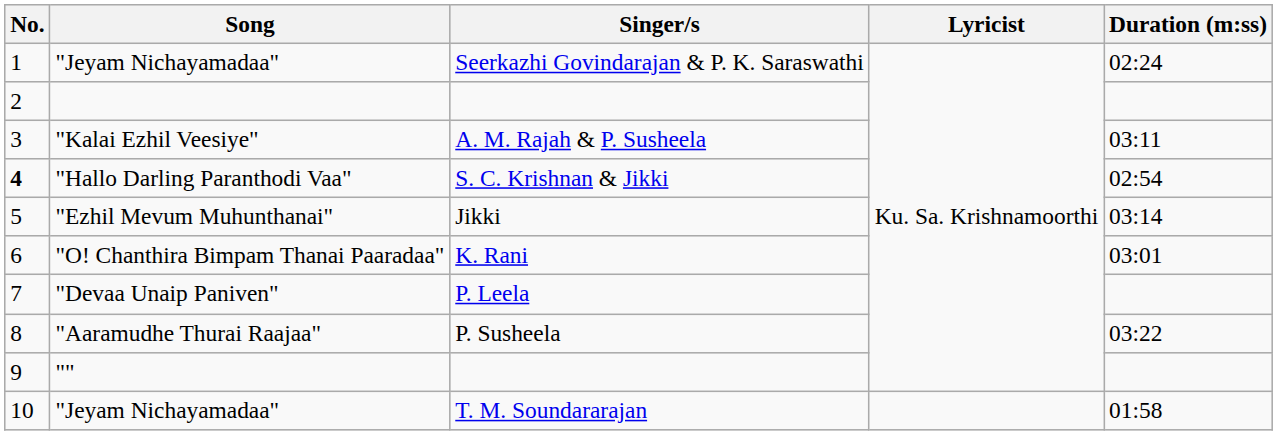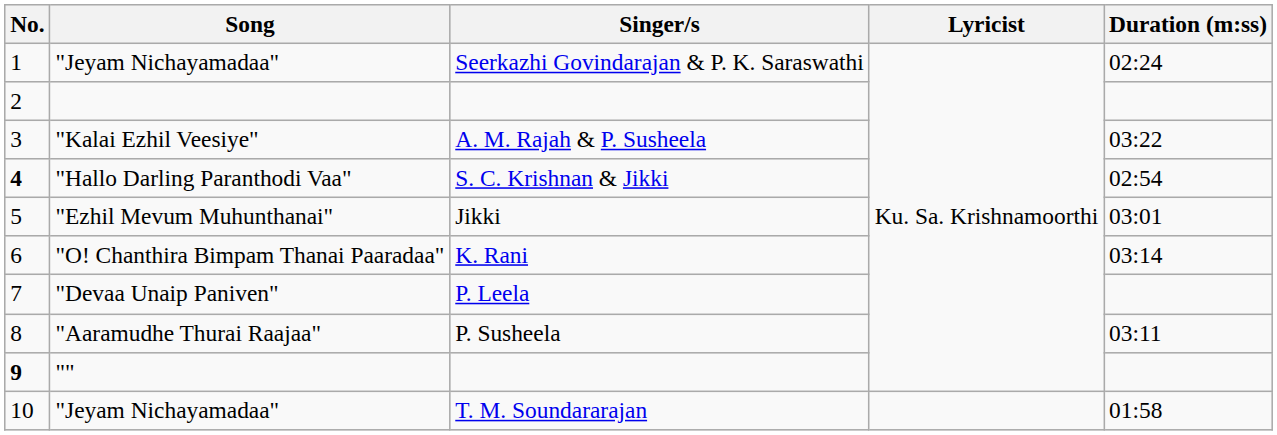"Kalai Ezhil Veesiye" | Duration (m:ss): 03:11 -> 03:22
"Ezhil Mevum Muhunthanai" | Duration (m:ss): 03:14 -> 03:01
"O! Chanthira Bimpam Thanai Paaradaa" | Duration (m:ss): 03:01 -> 03:14
"Aaramudhe Thurai Raajaa" | Duration (m:ss): 03:22 -> 03:11
"" | No.: normal -> bold
